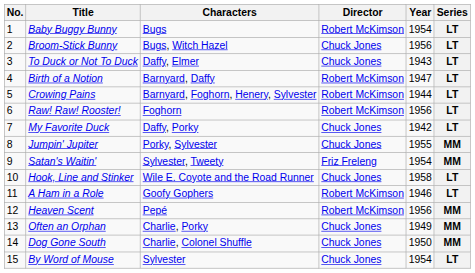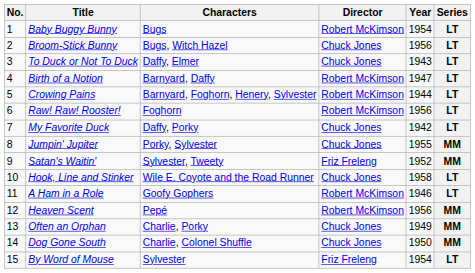Satan's Waitin' | Year: 1954 -> 1952
By Word of Mouse | Director: Chuck Jones -> Friz Freleng
